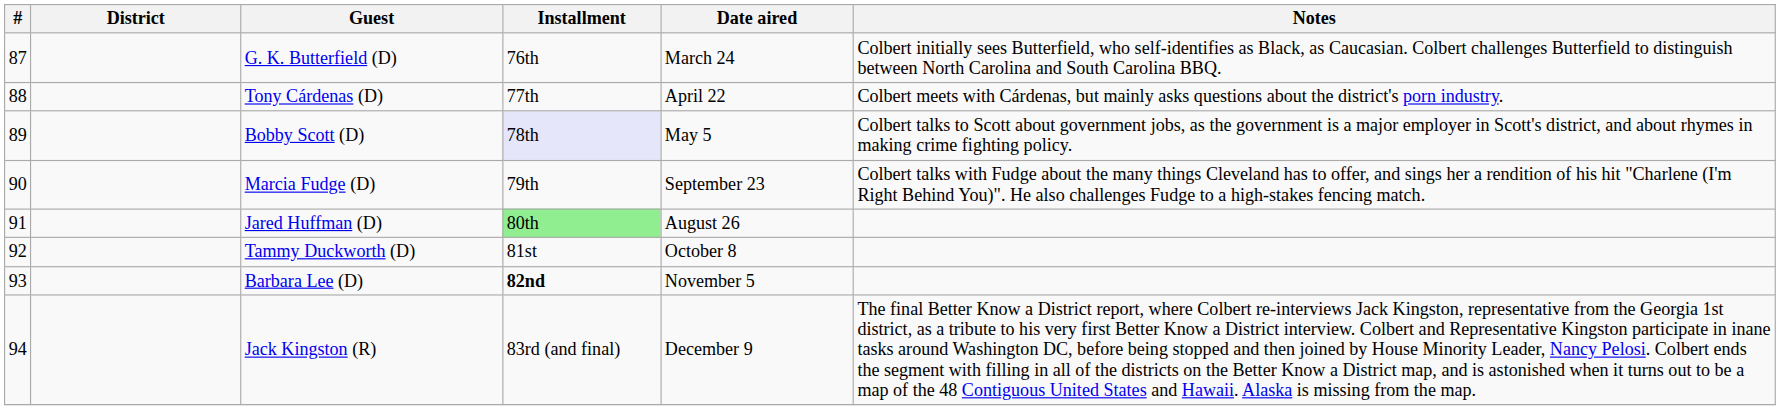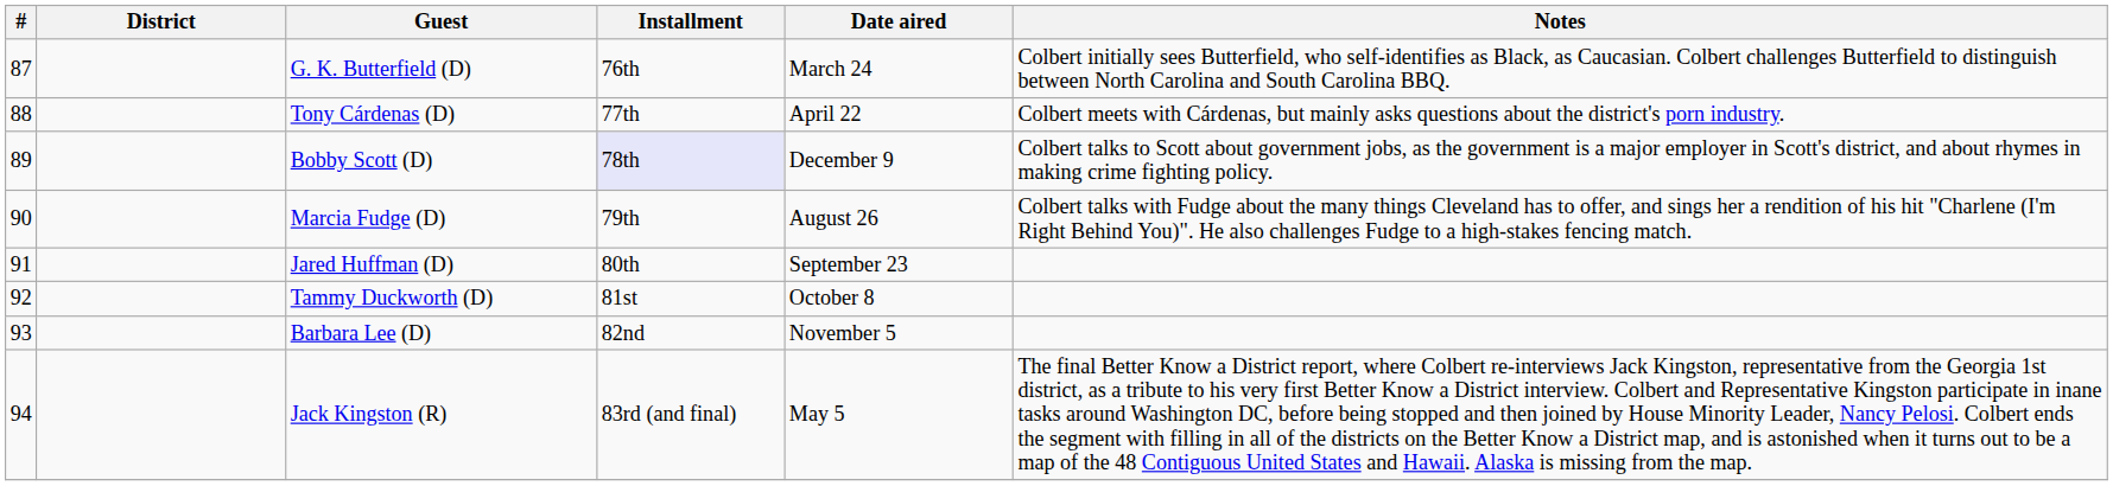Bobby Scott (D) | Date aired: May 5 -> December 9
Marcia Fudge (D) | Date aired: September 23 -> August 26
Jared Huffman (D) | Installment: lightgreen background -> no background
Jared Huffman (D) | Date aired: August 26 -> September 23
Barbara Lee (D) | Installment: bold -> normal
Jack Kingston (R) | Date aired: December 9 -> May 5
